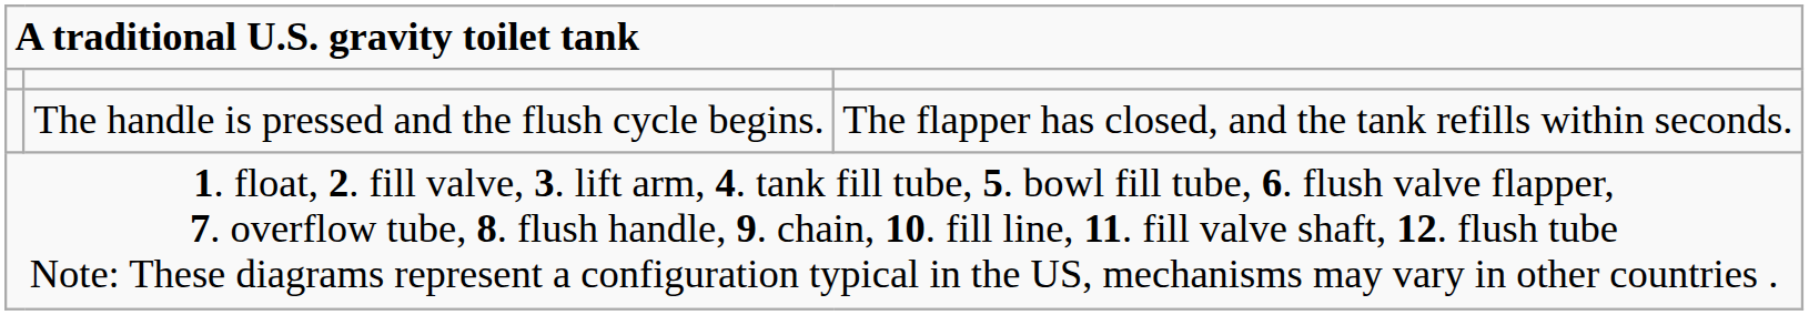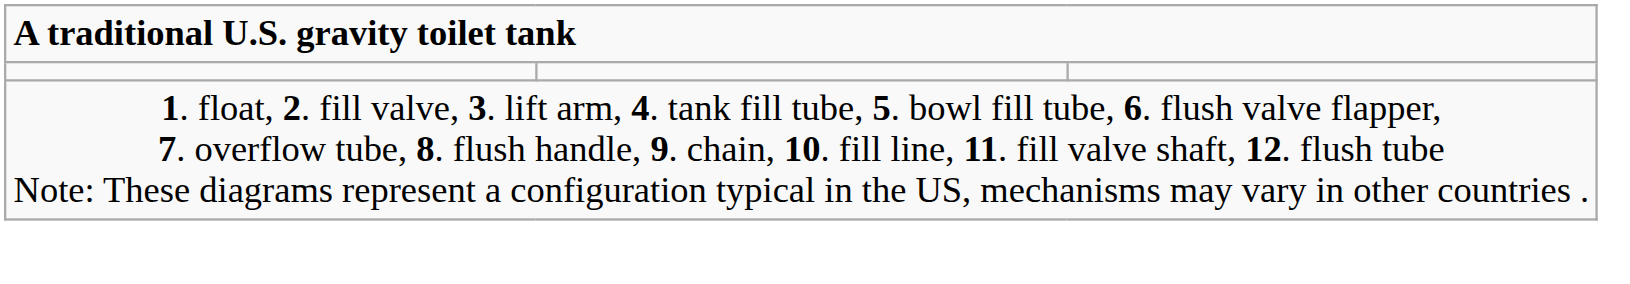- row: The handle is pressed and the flush cycle begins. | The flapper has closed, and the tank refills within seconds.
